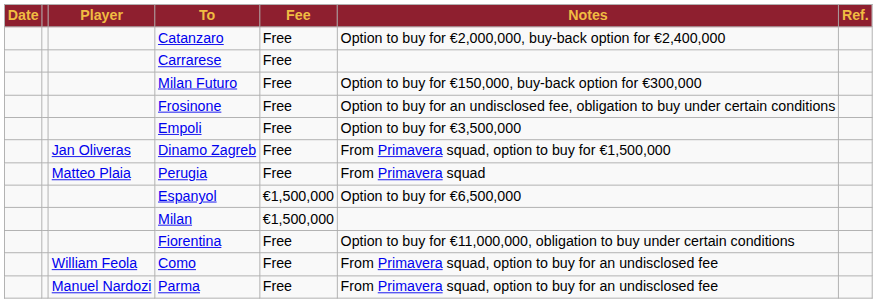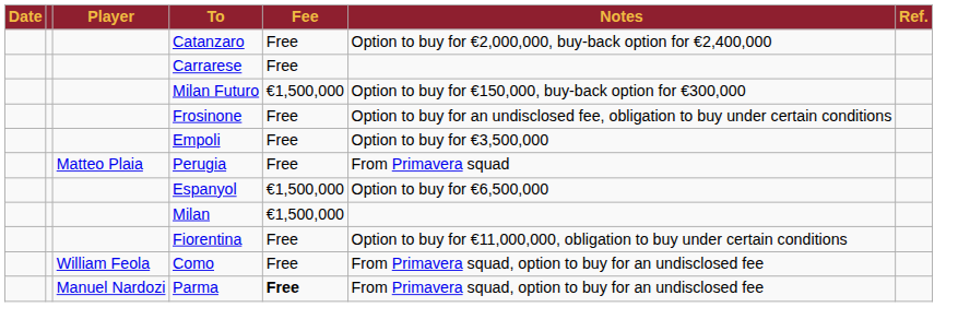Milan Futuro | Fee: Free -> €1,500,000
- row: Jan Oliveras | Dinamo Zagreb | Free | From Primavera squad, option to buy for €1,500,000
Parma | Fee: normal -> bold
